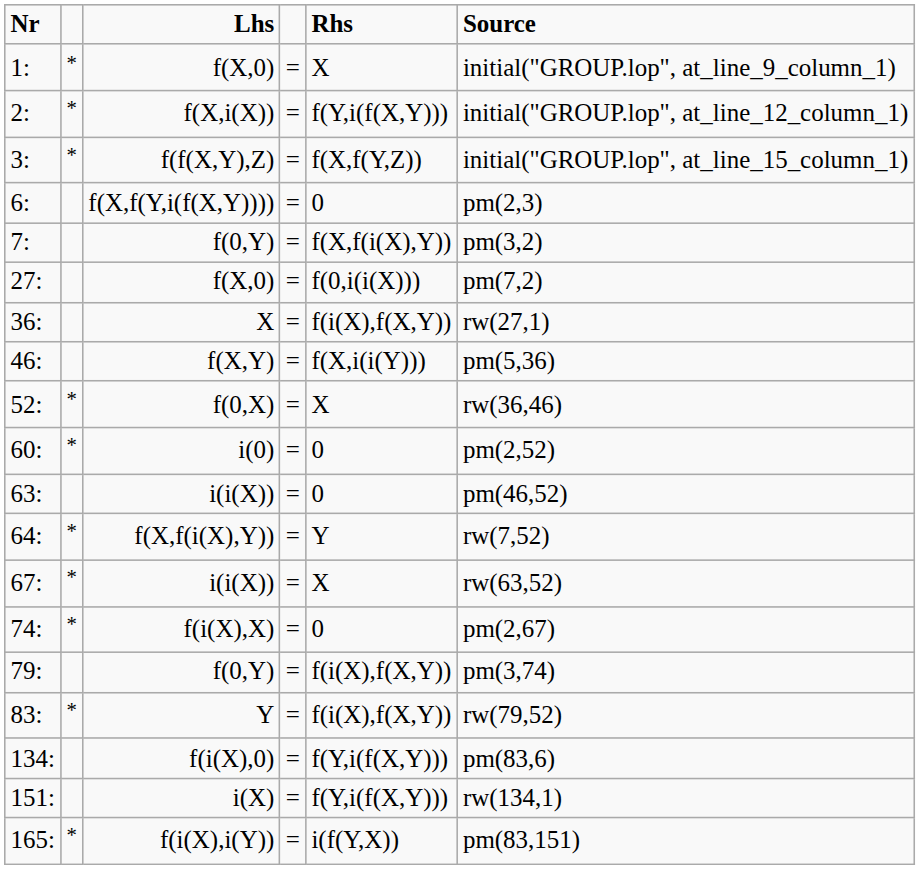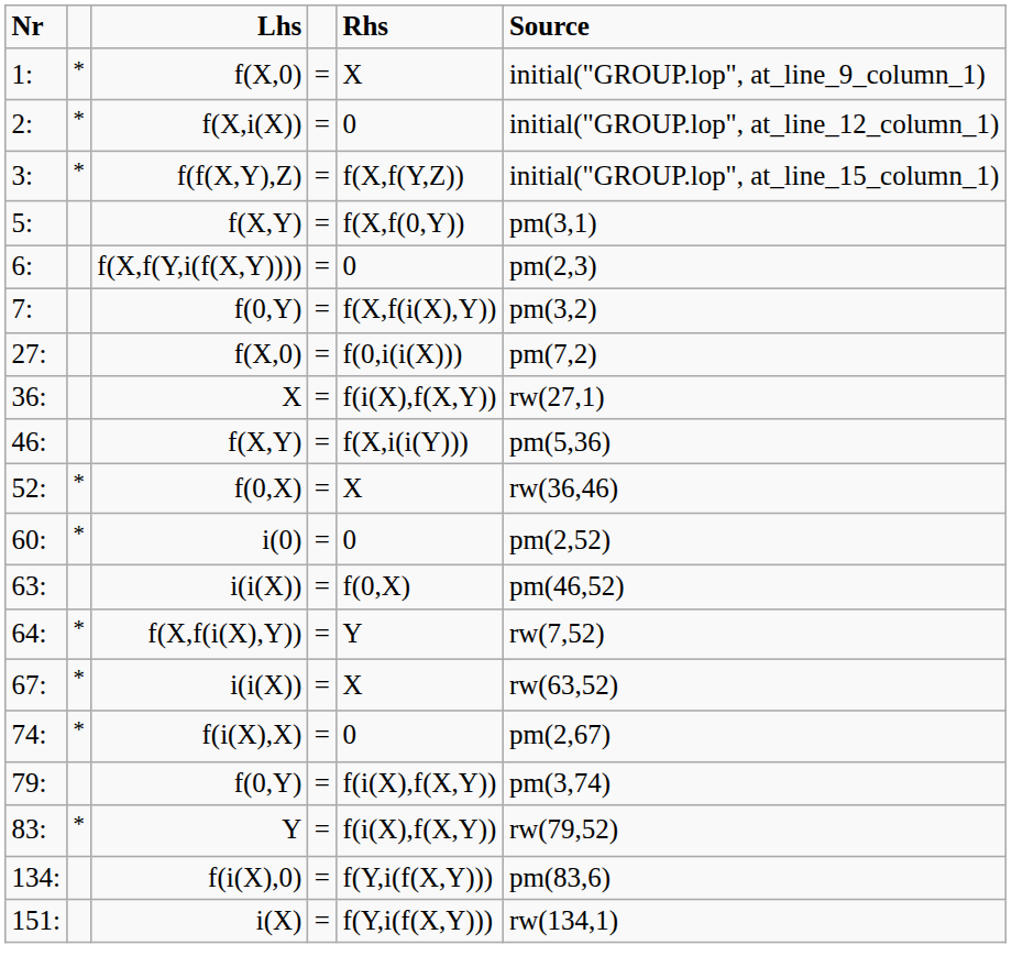2: | Rhs: f(Y,i(f(X,Y))) -> 0
+ row: 5: | f(X,Y) | = | f(X,f(0,Y)) | pm(3,1)
63: | Rhs: 0 -> f(0,X)
- row: 165: | * | f(i(X),i(Y)) | = | i(f(Y,X)) | pm(83,151)
